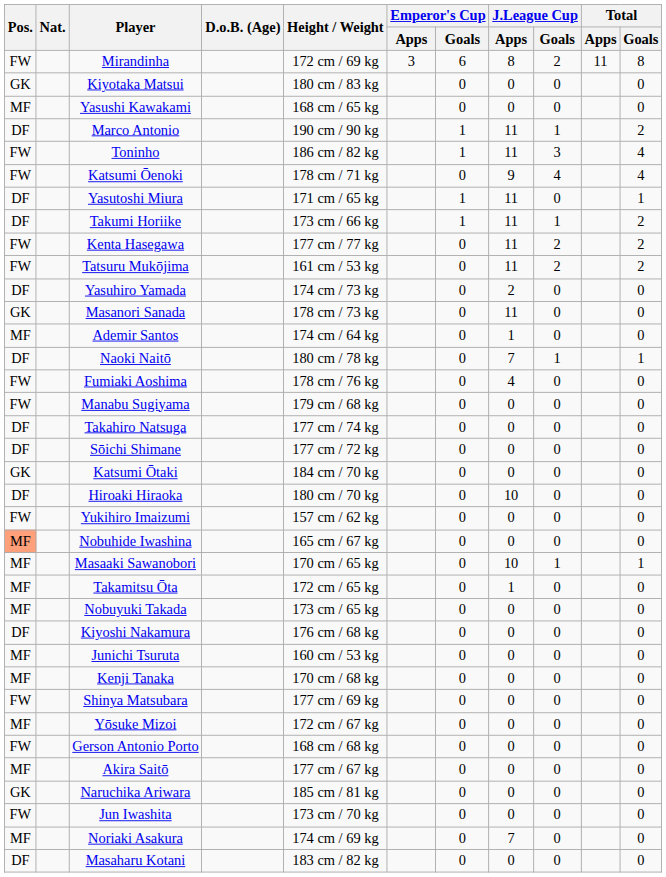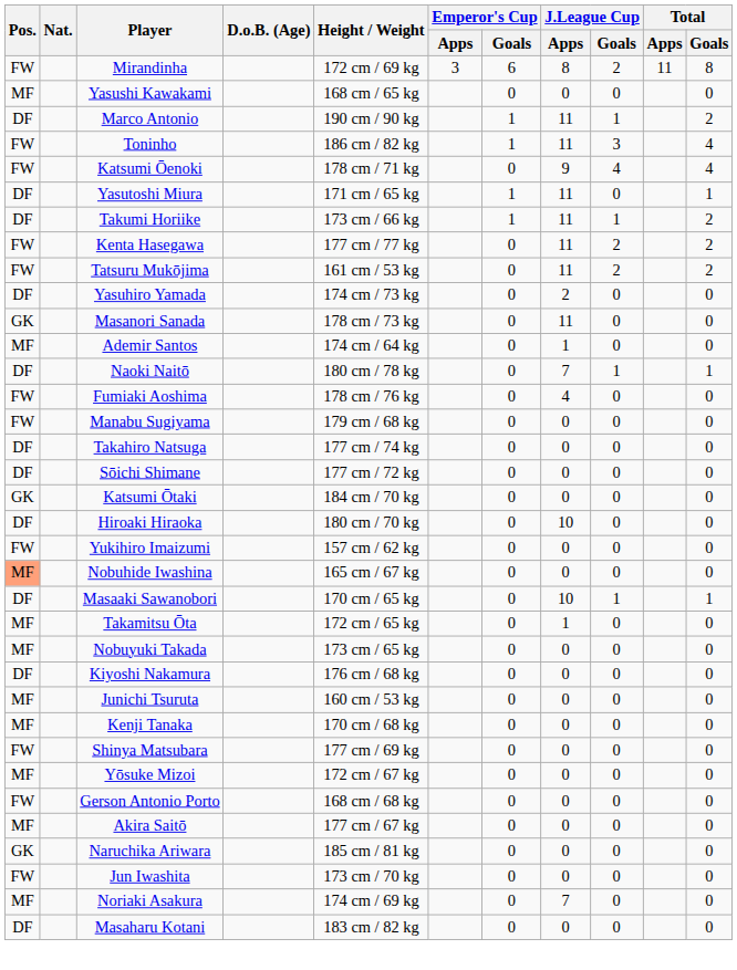- row: GK | Kiyotaka Matsui | 180 cm / 83 kg | 0 | 0 | 0 | 0
Masaaki Sawanobori | Pos.: MF -> DF
